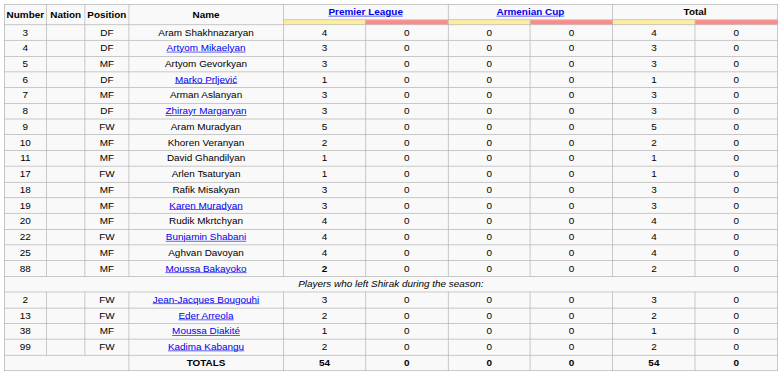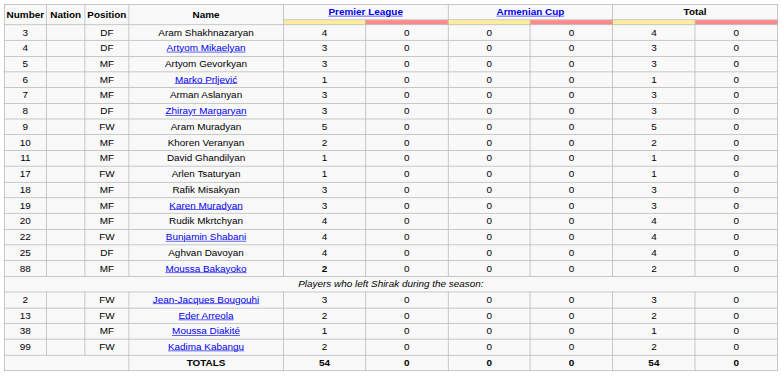Marko Prljević | Position: DF -> MF
Aghvan Davoyan | Position: MF -> DF
